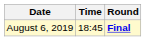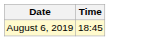- column: Round | Final
